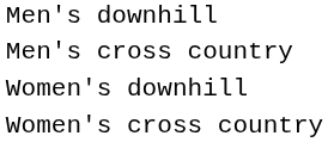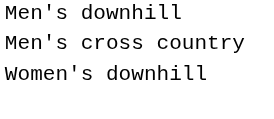- row: Women's cross country
